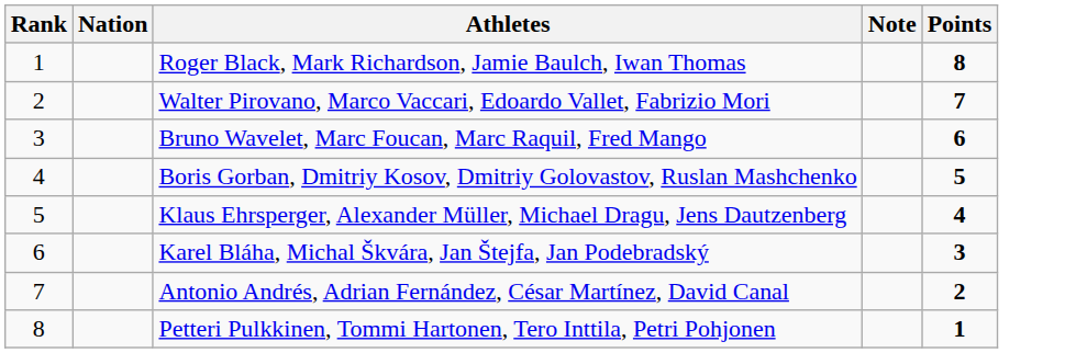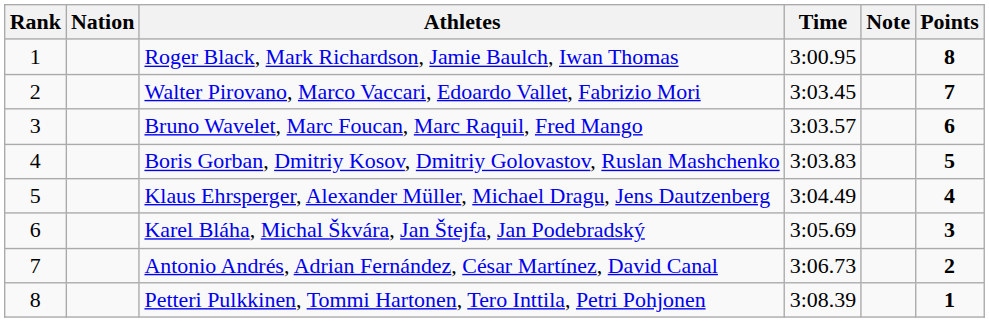+ column: Time | 3:00.95 | 3:03.45 | 3:03.57 | 3:03.83 | 3:04.49 | 3:05.69 | 3:06.73 | 3:08.39
